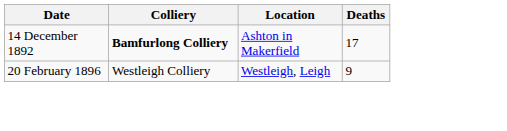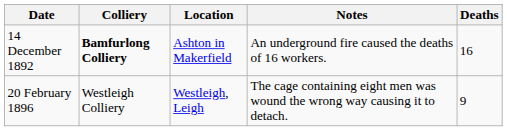+ column: Notes | An underground fire caused the deaths of 16 workers. | The cage containing eight men was wound the wrong way causing it to detach.
14 December 1892 | Deaths: 17 -> 16
